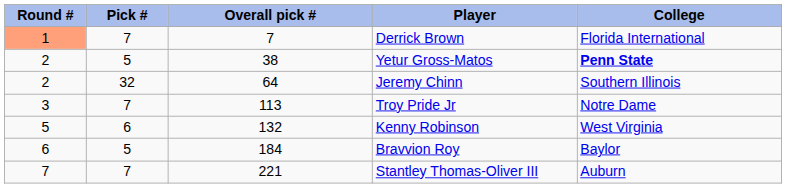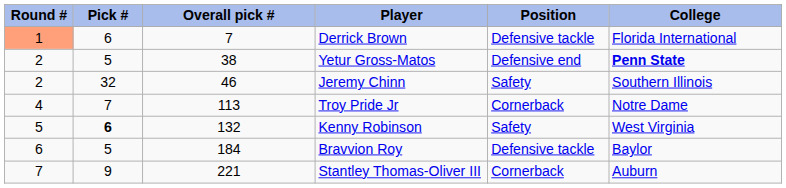+ column: Position | Defensive tackle | Defensive end | Safety | Cornerback | Safety | Defensive tackle | Cornerback
Derrick Brown | Pick #: 7 -> 6
Jeremy Chinn | Overall pick #: 64 -> 46
Troy Pride Jr | Round #: 3 -> 4
Kenny Robinson | Pick #: normal -> bold
Stantley Thomas-Oliver III | Pick #: 7 -> 9
